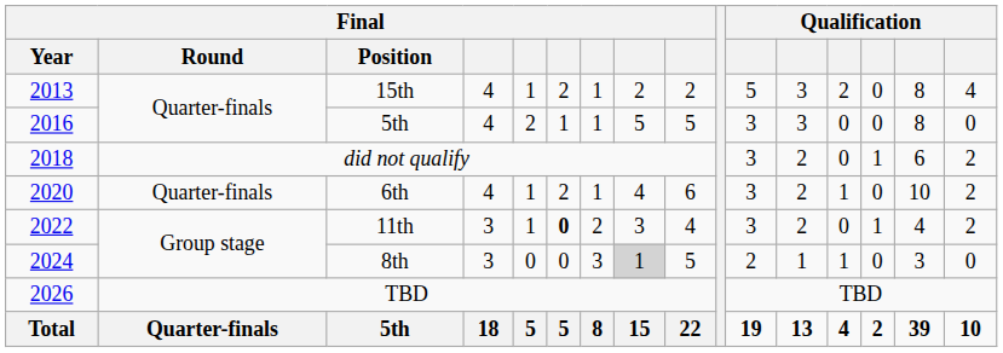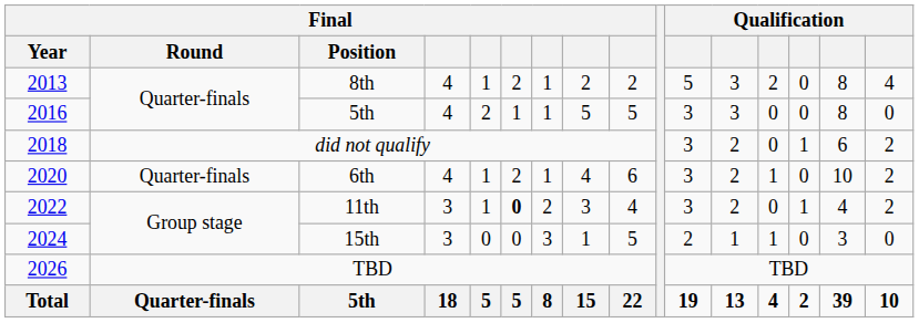2013 | Final / Position: 15th -> 8th
2024 | Final / Position: 8th -> 15th
2024 | column 8: lightgrey background -> no background
